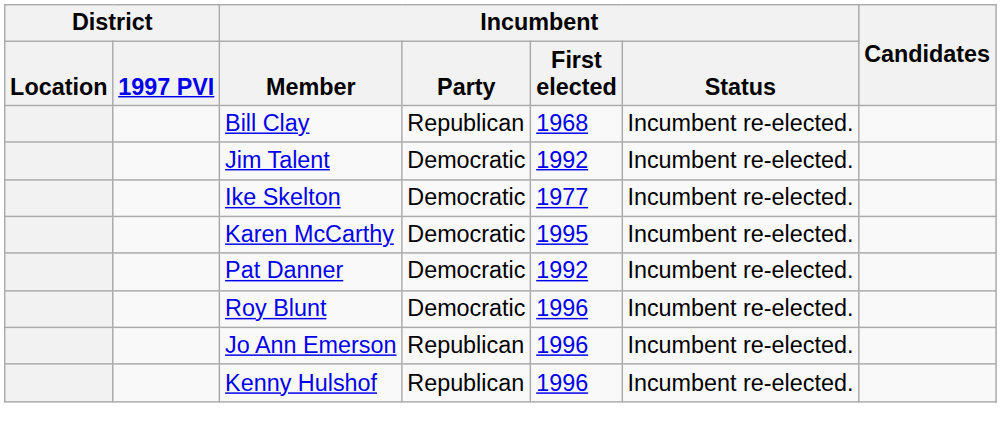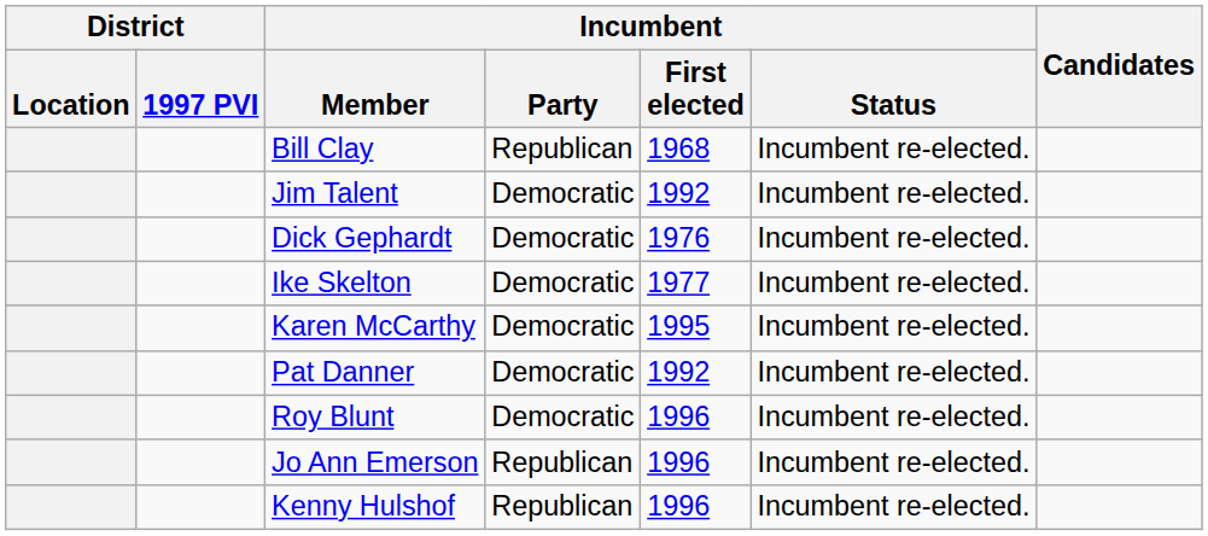+ row: Dick Gephardt | Democratic | 1976 | Incumbent re-elected.
